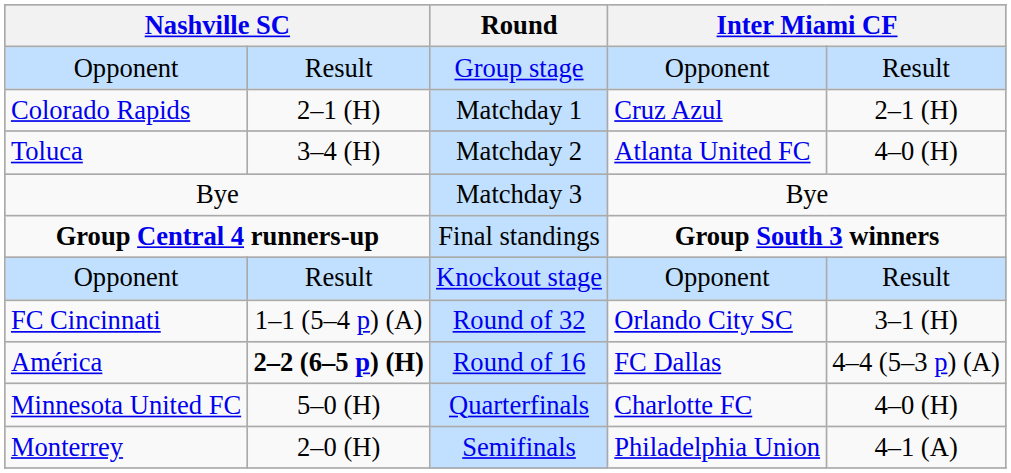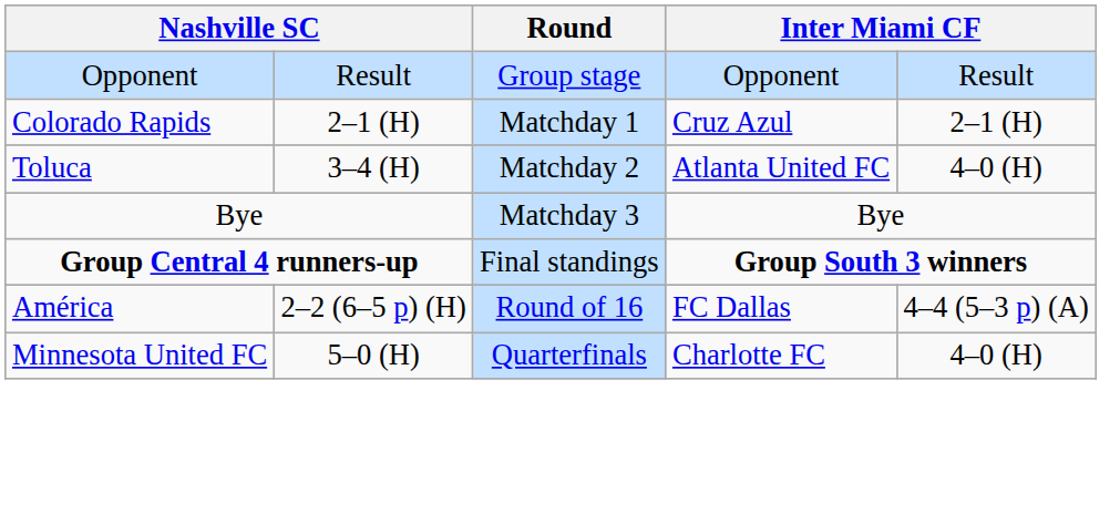- row: Opponent | Result | Knockout stage | Opponent | Result
- row: FC Cincinnati | 1–1 (5–4 p) (A) | Round of 32 | Orlando City SC | 3–1 (H)
Round of 16 | column 2: bold -> normal
- row: Monterrey | 2–0 (H) | Semifinals | Philadelphia Union | 4–1 (A)
